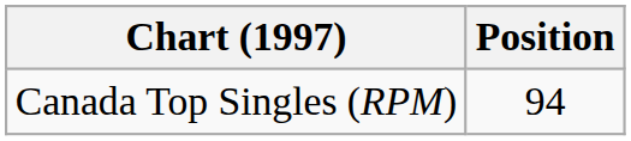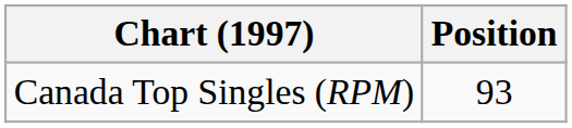Canada Top Singles (RPM) | Position: 94 -> 93
